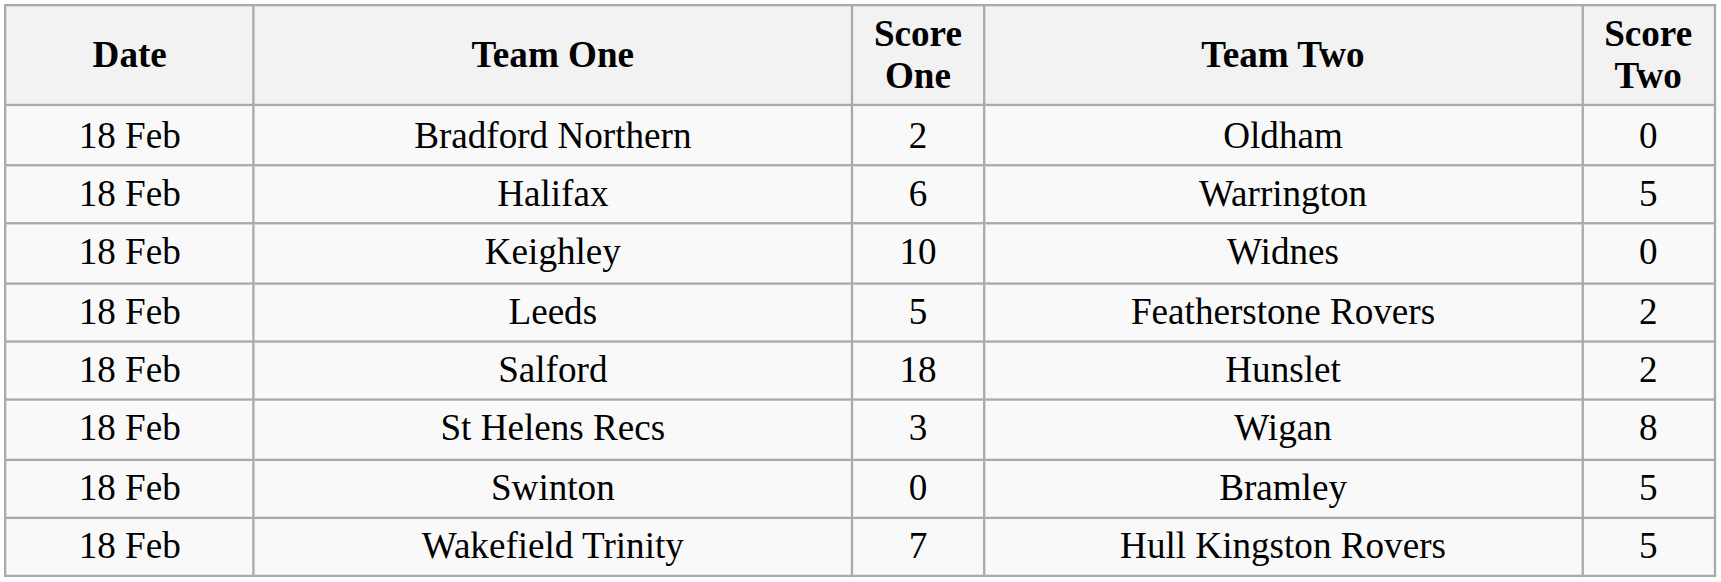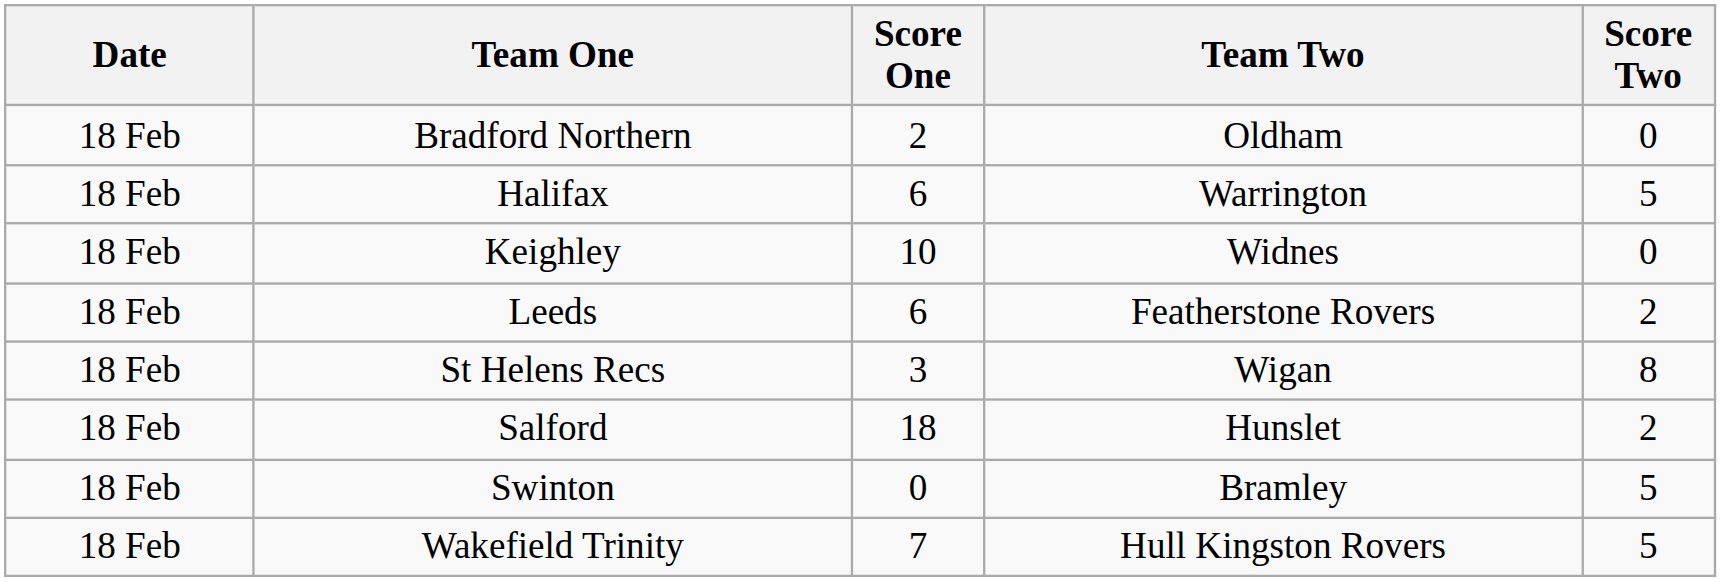Leeds | Score One: 5 -> 6
rows swapped: St Helens Recs <-> Salford
